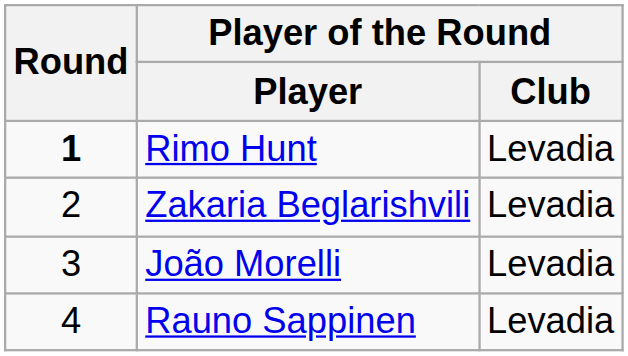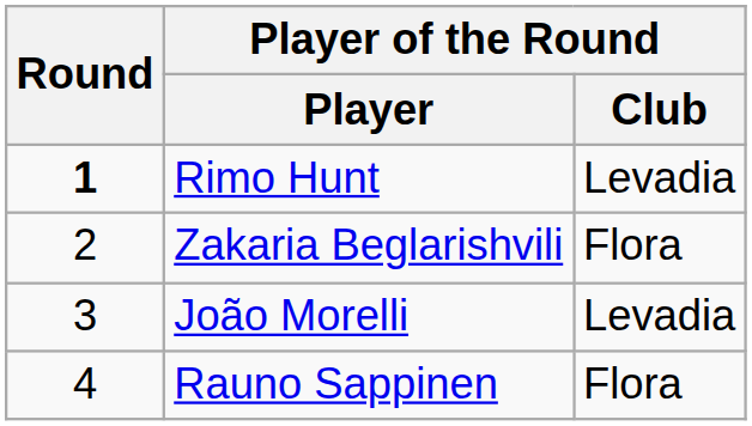Zakaria Beglarishvili | Player of the Round / Club: Levadia -> Flora
Rauno Sappinen | Player of the Round / Club: Levadia -> Flora
